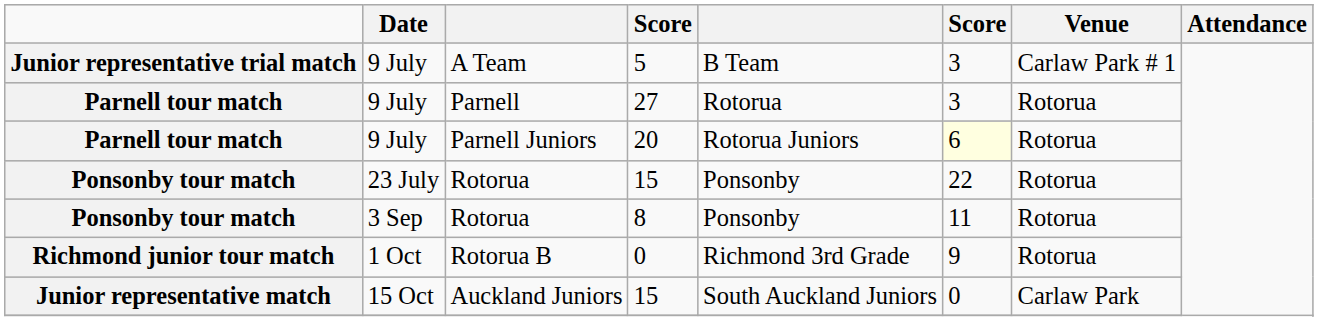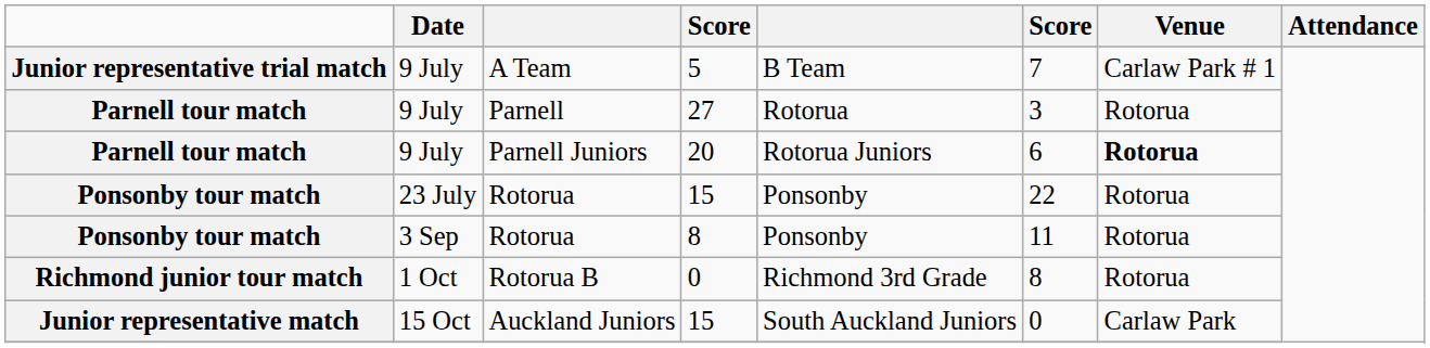A Team | column 6: 3 -> 7
Parnell Juniors | column 6: lightyellow background -> no background
Parnell Juniors | Venue: normal -> bold
Rotorua B | column 6: 9 -> 8
